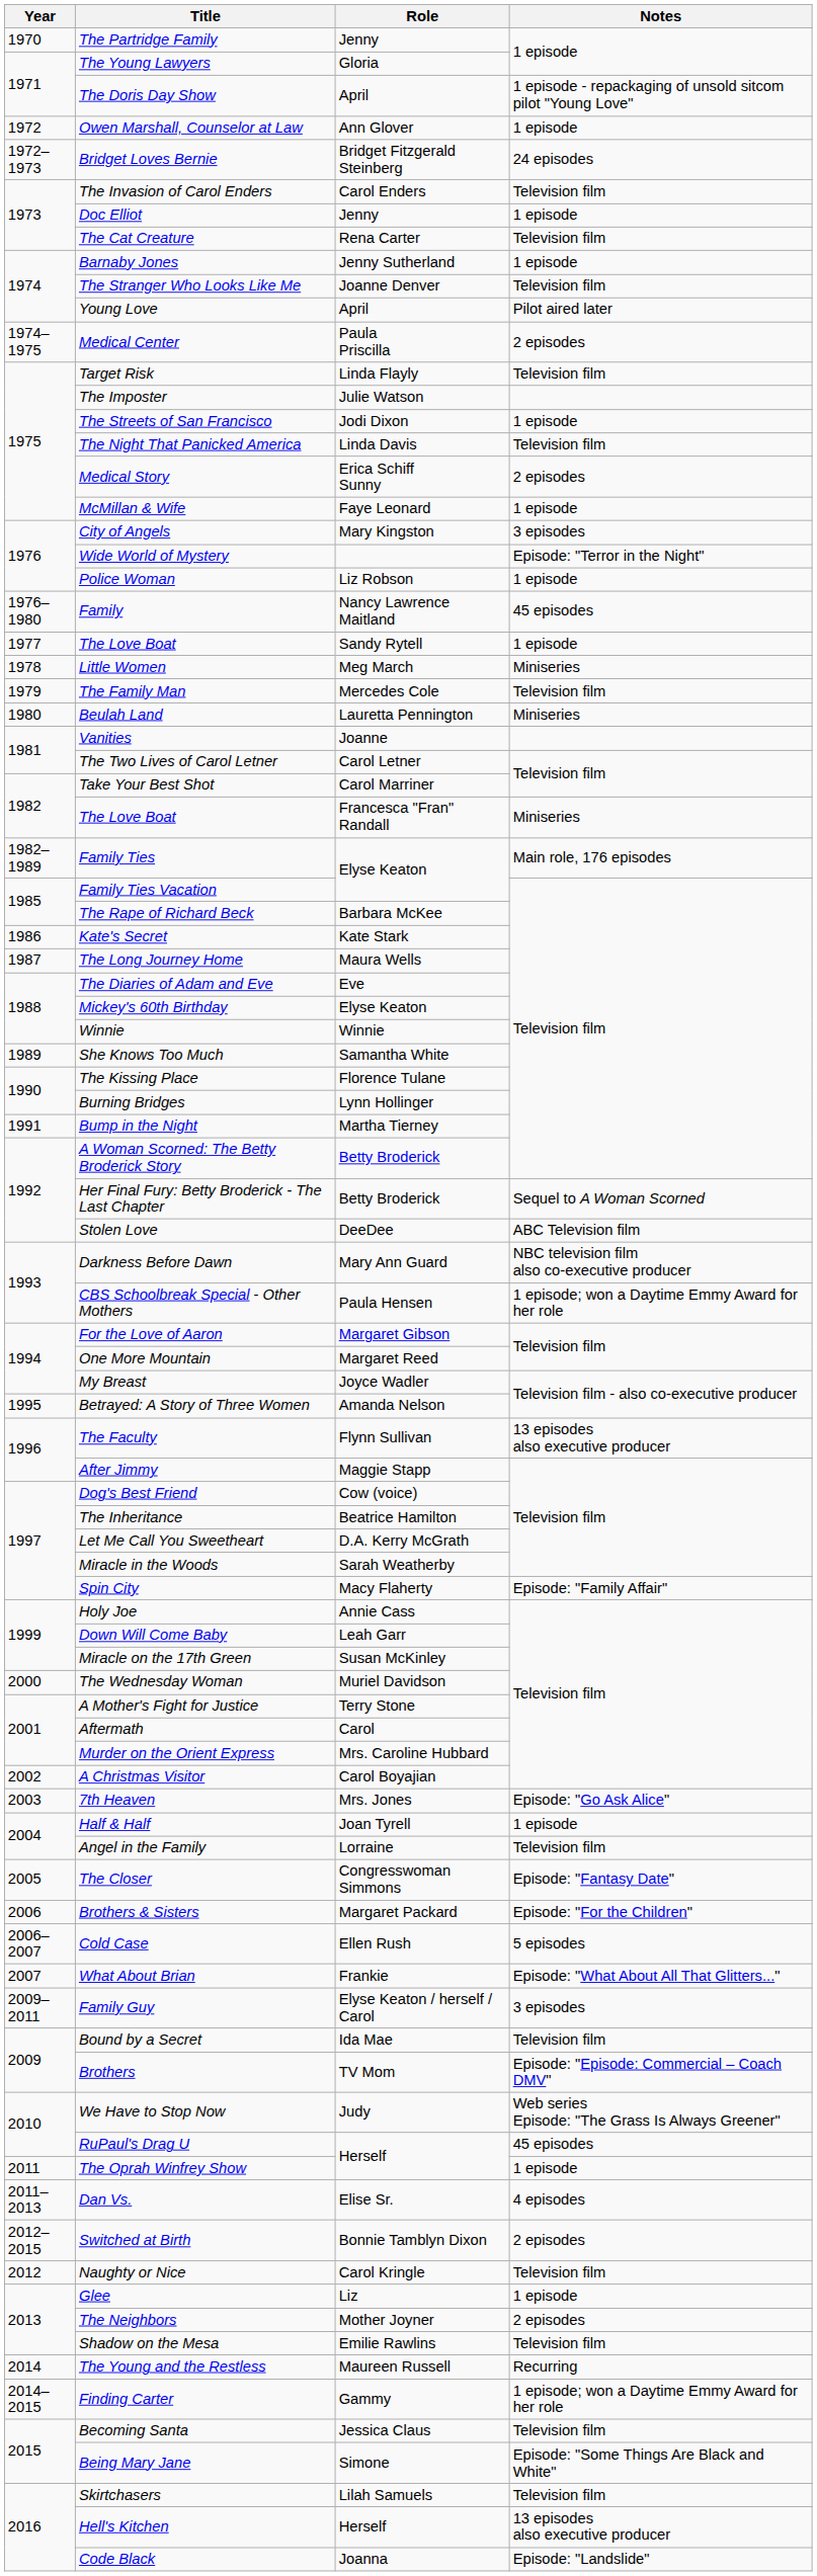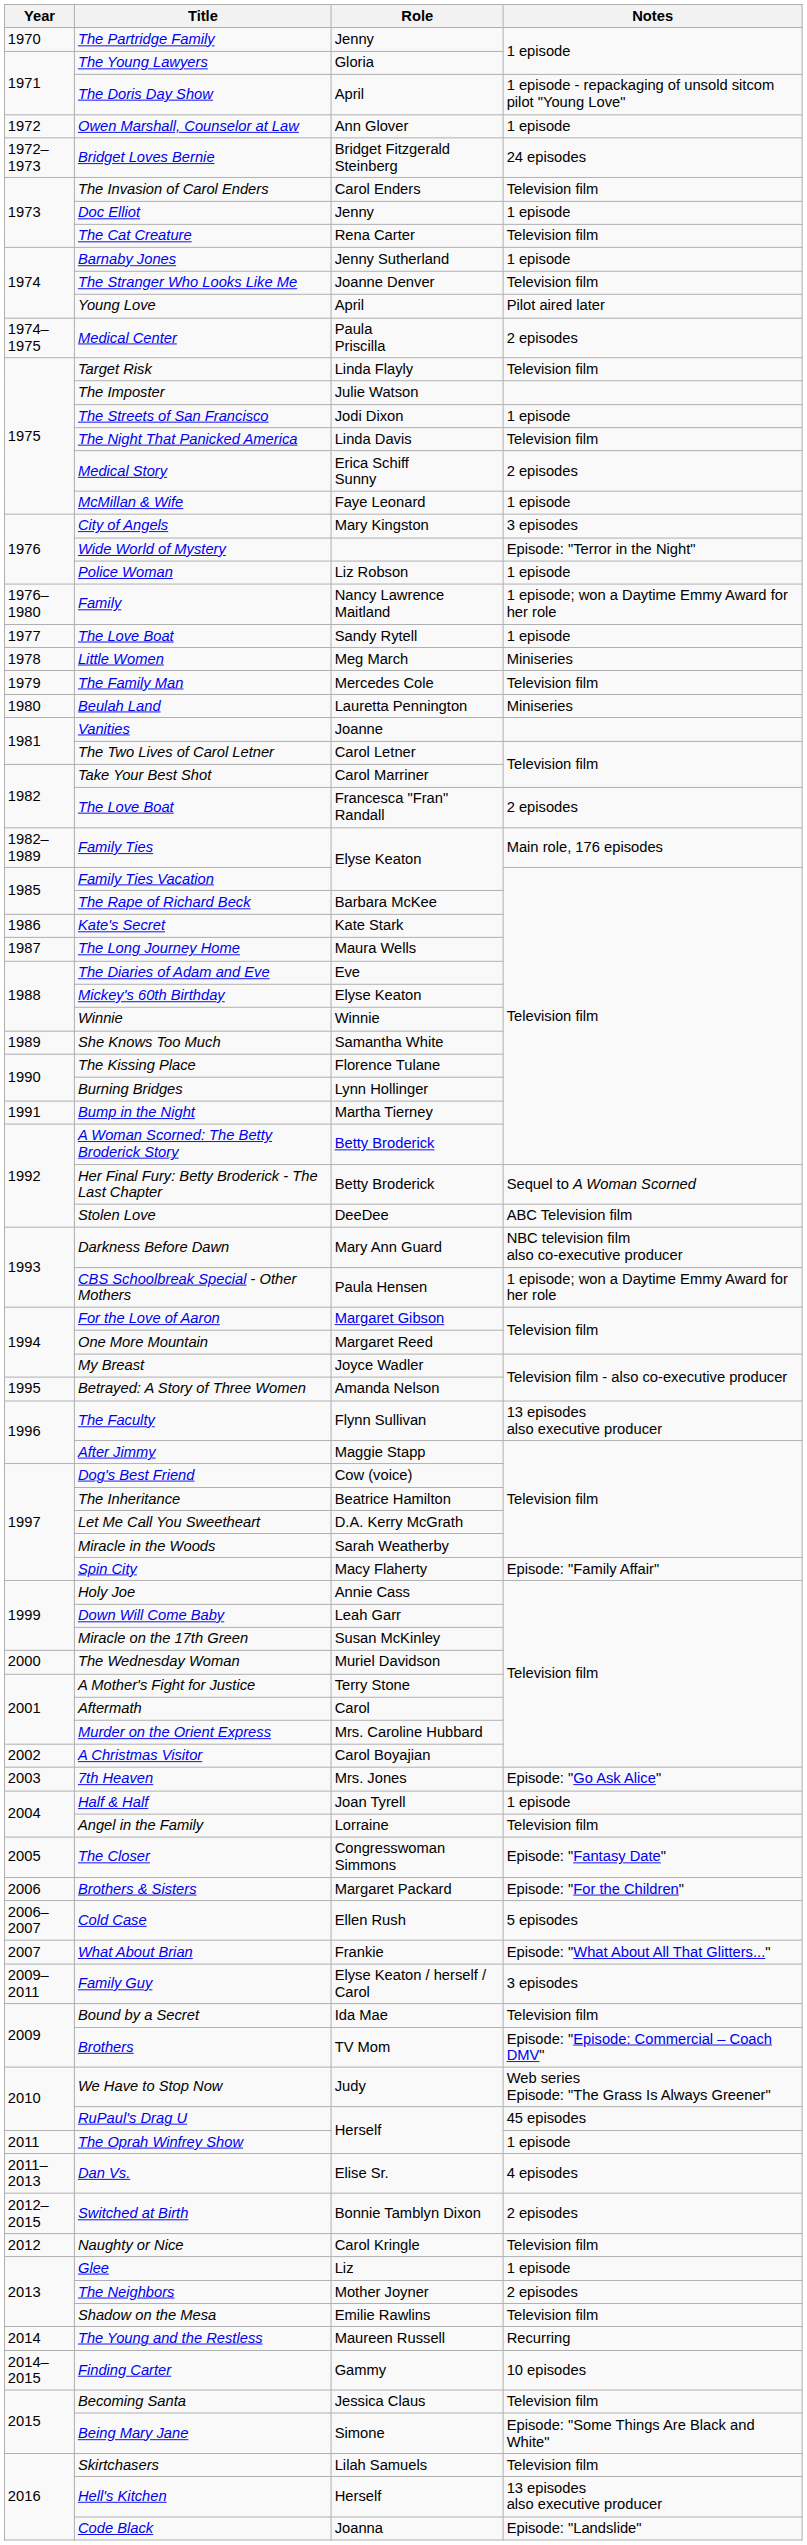Family | Notes: 45 episodes -> 1 episode; won a Daytime Emmy Award for her role
The Love Boat / Francesca "Fran" Randall | Notes: Miniseries -> 2 episodes
Finding Carter | Notes: 1 episode; won a Daytime Emmy Award for her role -> 10 episodes
